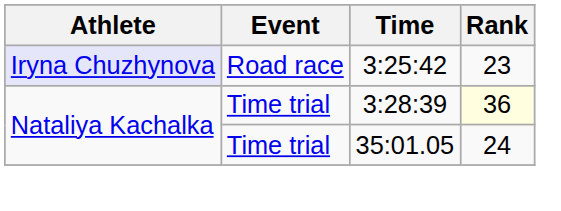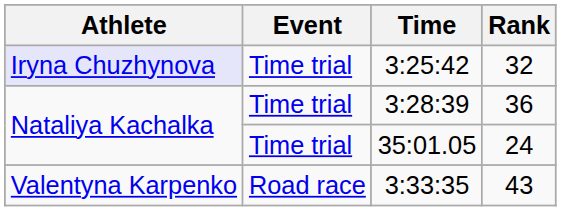3:25:42 | Event: Road race -> Time trial
3:25:42 | Rank: 23 -> 32
3:28:39 | Rank: lightyellow background -> no background
+ row: Valentyna Karpenko | Road race | 3:33:35 | 43
